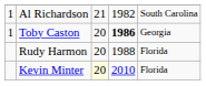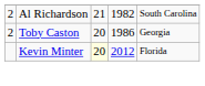Al Richardson | column 1: 1 -> 2
Toby Caston | column 1: 1 -> 2
Toby Caston | column 4: bold -> normal
- row: Rudy Harmon | 20 | 1988 | Florida
Kevin Minter | column 4: 2010 -> 2012
